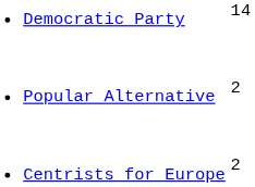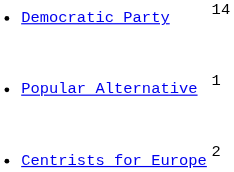Popular Alternative | column 2: 2 -> 1
